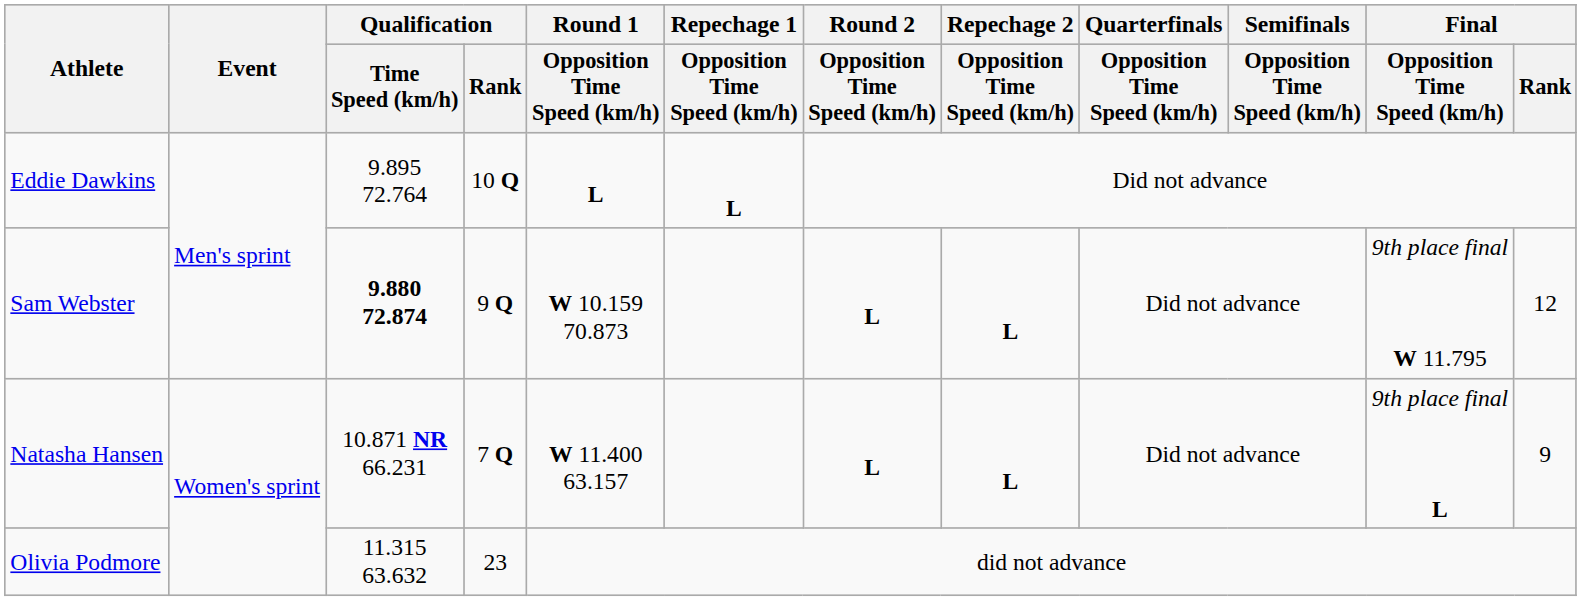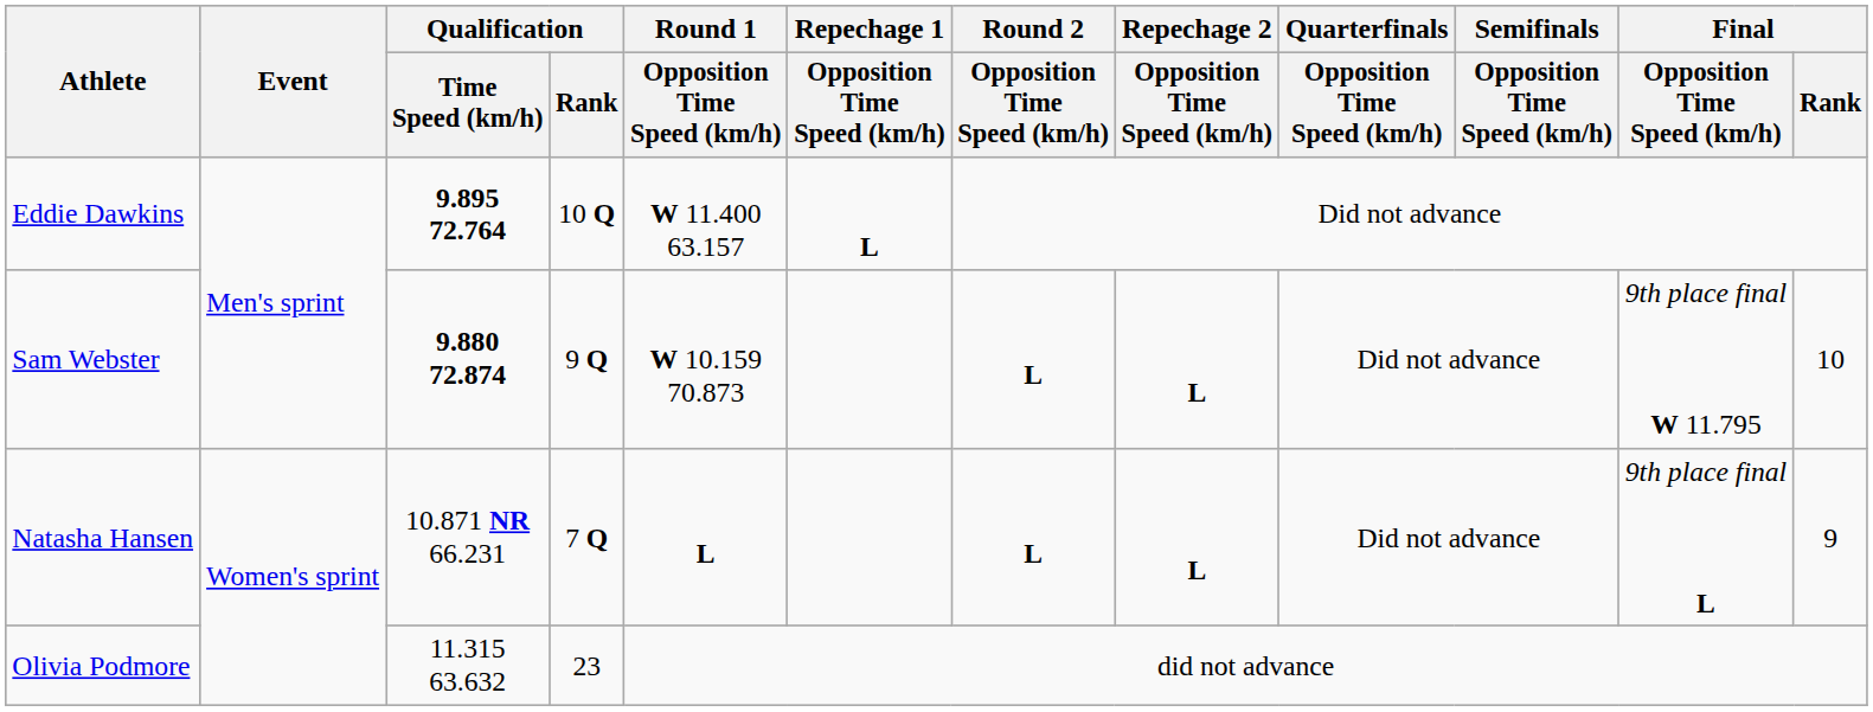Eddie Dawkins | Qualification / Time Speed (km/h): normal -> bold
Eddie Dawkins | Round 1 / Opposition Time Speed (km/h): L -> W 11.400 63.157
Sam Webster | Final / Rank: 12 -> 10
Natasha Hansen | Round 1 / Opposition Time Speed (km/h): W 11.400 63.157 -> L
